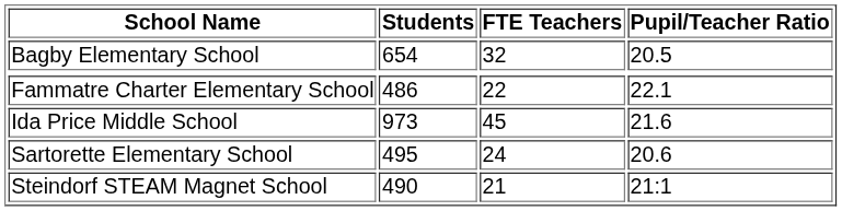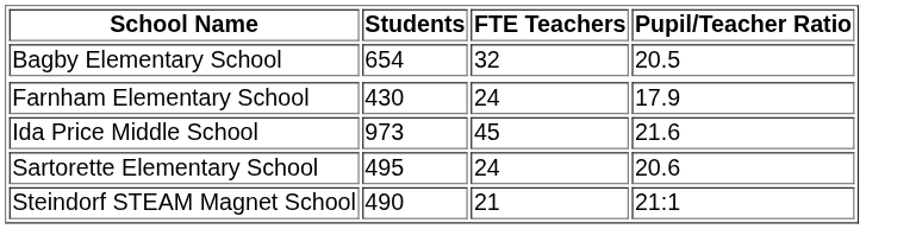- row: Fammatre Charter Elementary School | 486 | 22 | 22.1
+ row: Farnham Elementary School | 430 | 24 | 17.9
